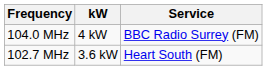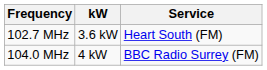rows swapped: 102.7 MHz <-> 104.0 MHz
